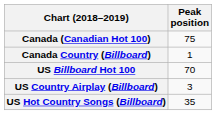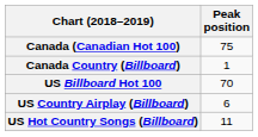US Country Airplay (Billboard) | Peak position: 3 -> 6
US Hot Country Songs (Billboard) | Peak position: 35 -> 11
